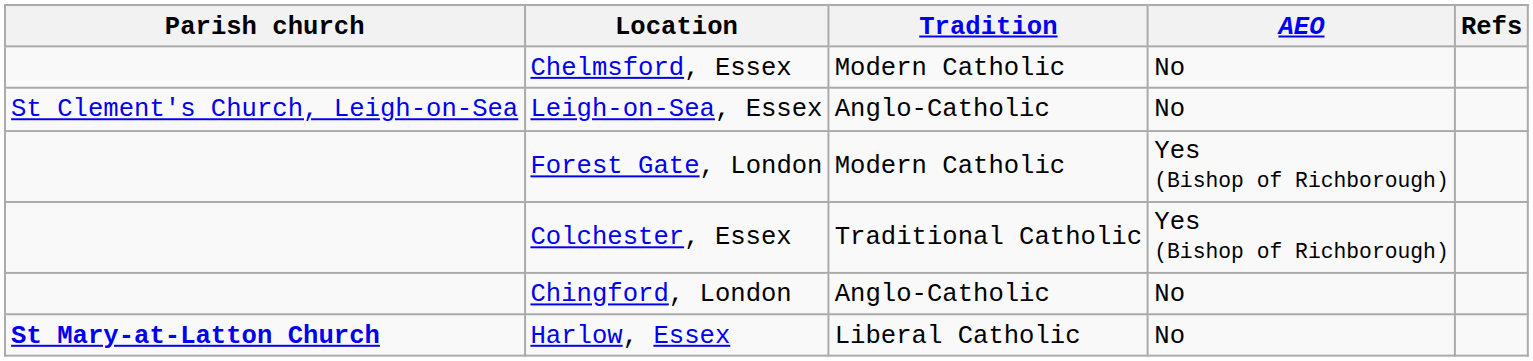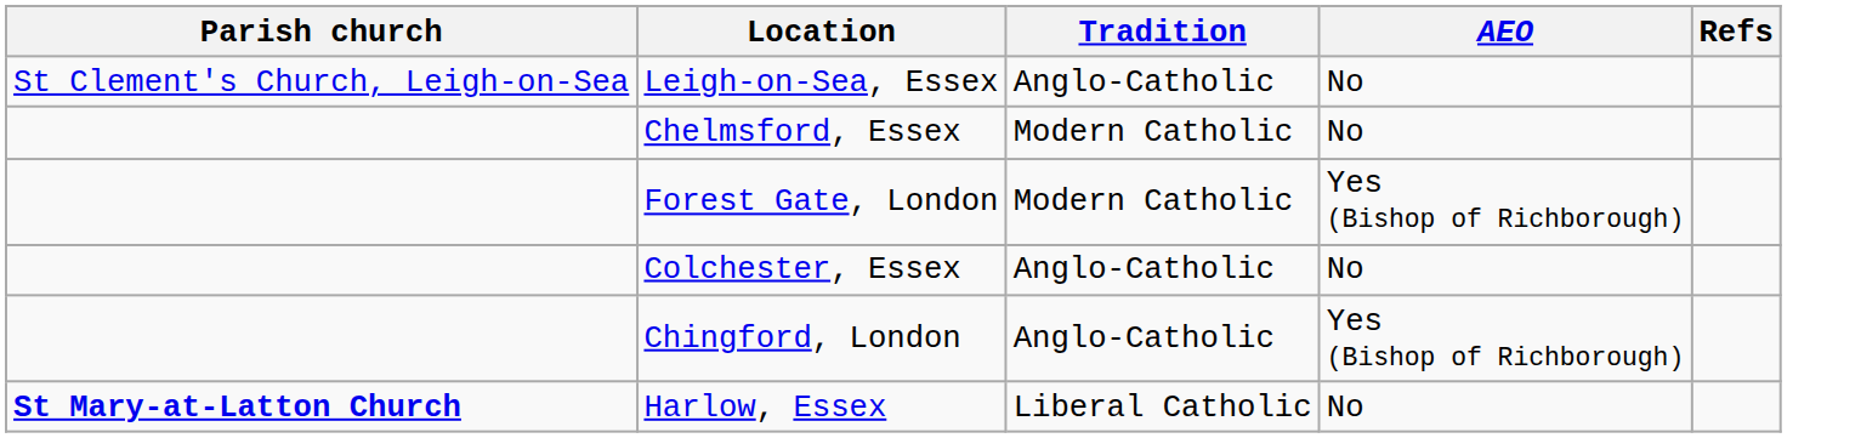rows swapped: Chelmsford, Essex <-> Leigh-on-Sea, Essex
Colchester, Essex | Tradition: Traditional Catholic -> Anglo-Catholic
Colchester, Essex | AEO: Yes (Bishop of Richborough) -> No
Chingford, London | AEO: No -> Yes (Bishop of Richborough)
